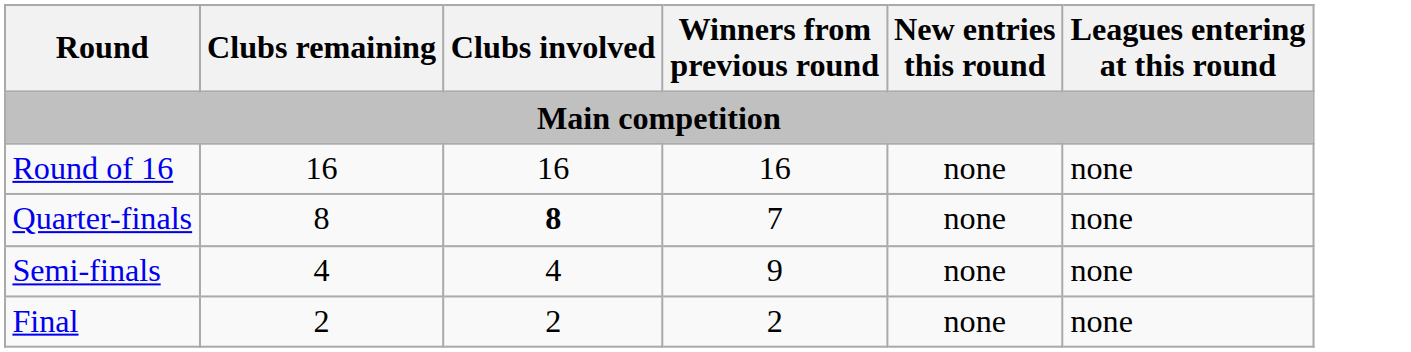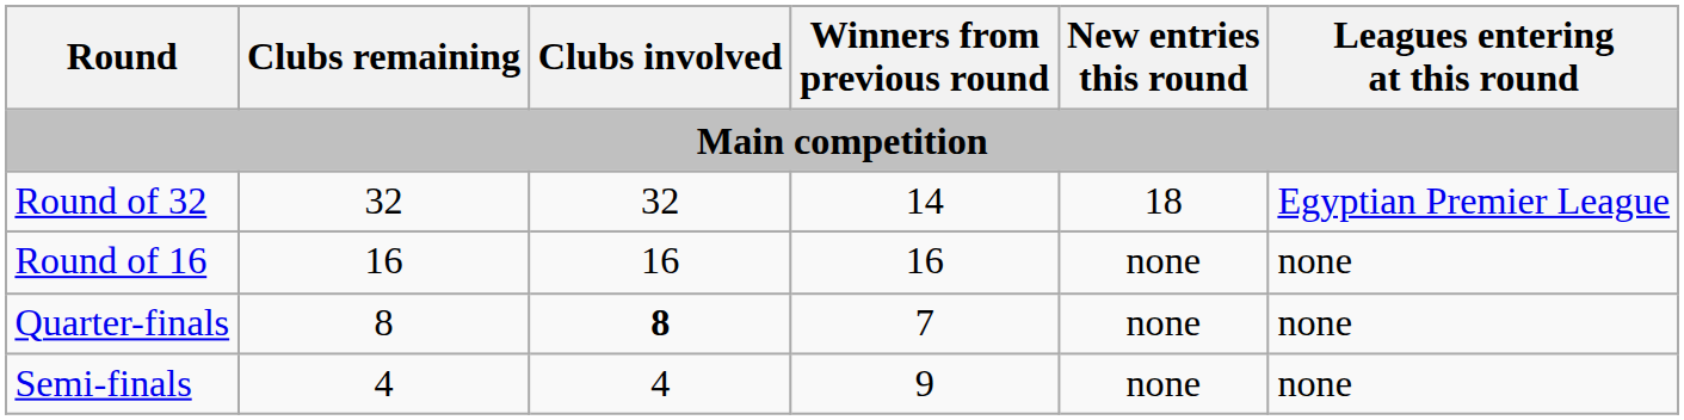+ row: Round of 32 | 32 | 32 | 14 | 18 | Egyptian Premier League
- row: Final | 2 | 2 | 2 | none | none
